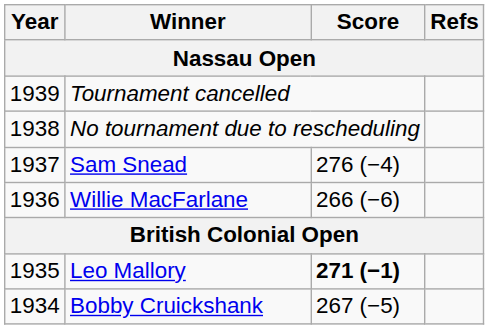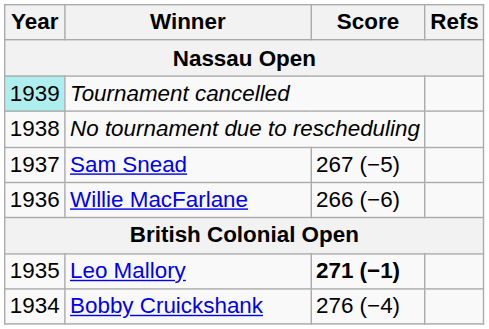Tournament cancelled | Year: no background -> paleturquoise background
Sam Snead | Score: 276 (−4) -> 267 (−5)
Bobby Cruickshank | Score: 267 (−5) -> 276 (−4)
